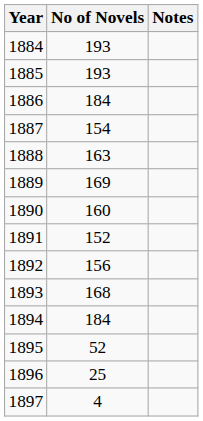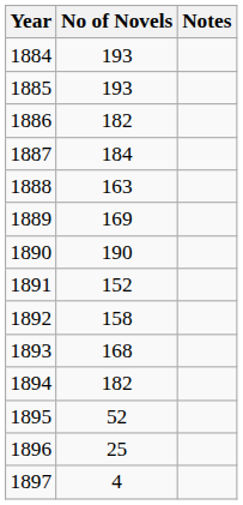1886 | No of Novels: 184 -> 182
1887 | No of Novels: 154 -> 184
1890 | No of Novels: 160 -> 190
1892 | No of Novels: 156 -> 158
1894 | No of Novels: 184 -> 182
